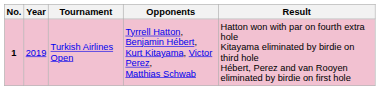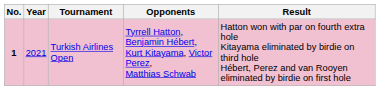Turkish Airlines Open | Year: 2019 -> 2021
